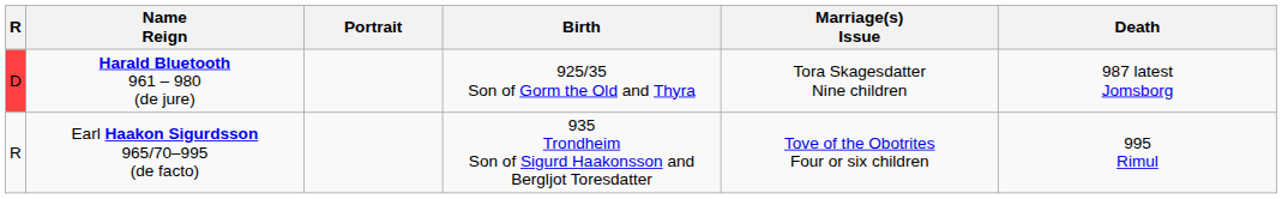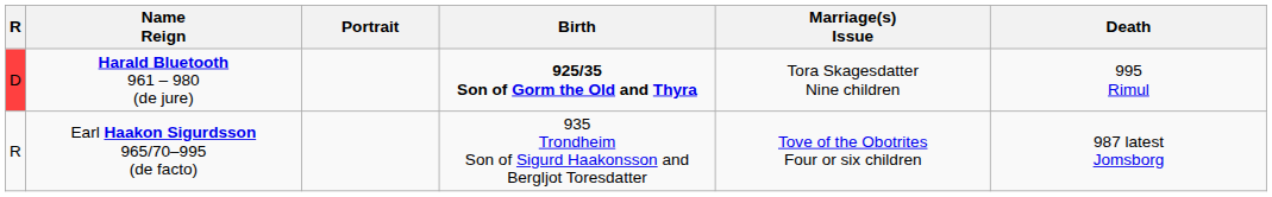Harald Bluetooth 961 – 980 (de jure) | Birth: normal -> bold
Harald Bluetooth 961 – 980 (de jure) | Death: 987 latest Jomsborg -> 995 Rimul
Earl Haakon Sigurdsson 965/70–995 (de facto) | Death: 995 Rimul -> 987 latest Jomsborg
